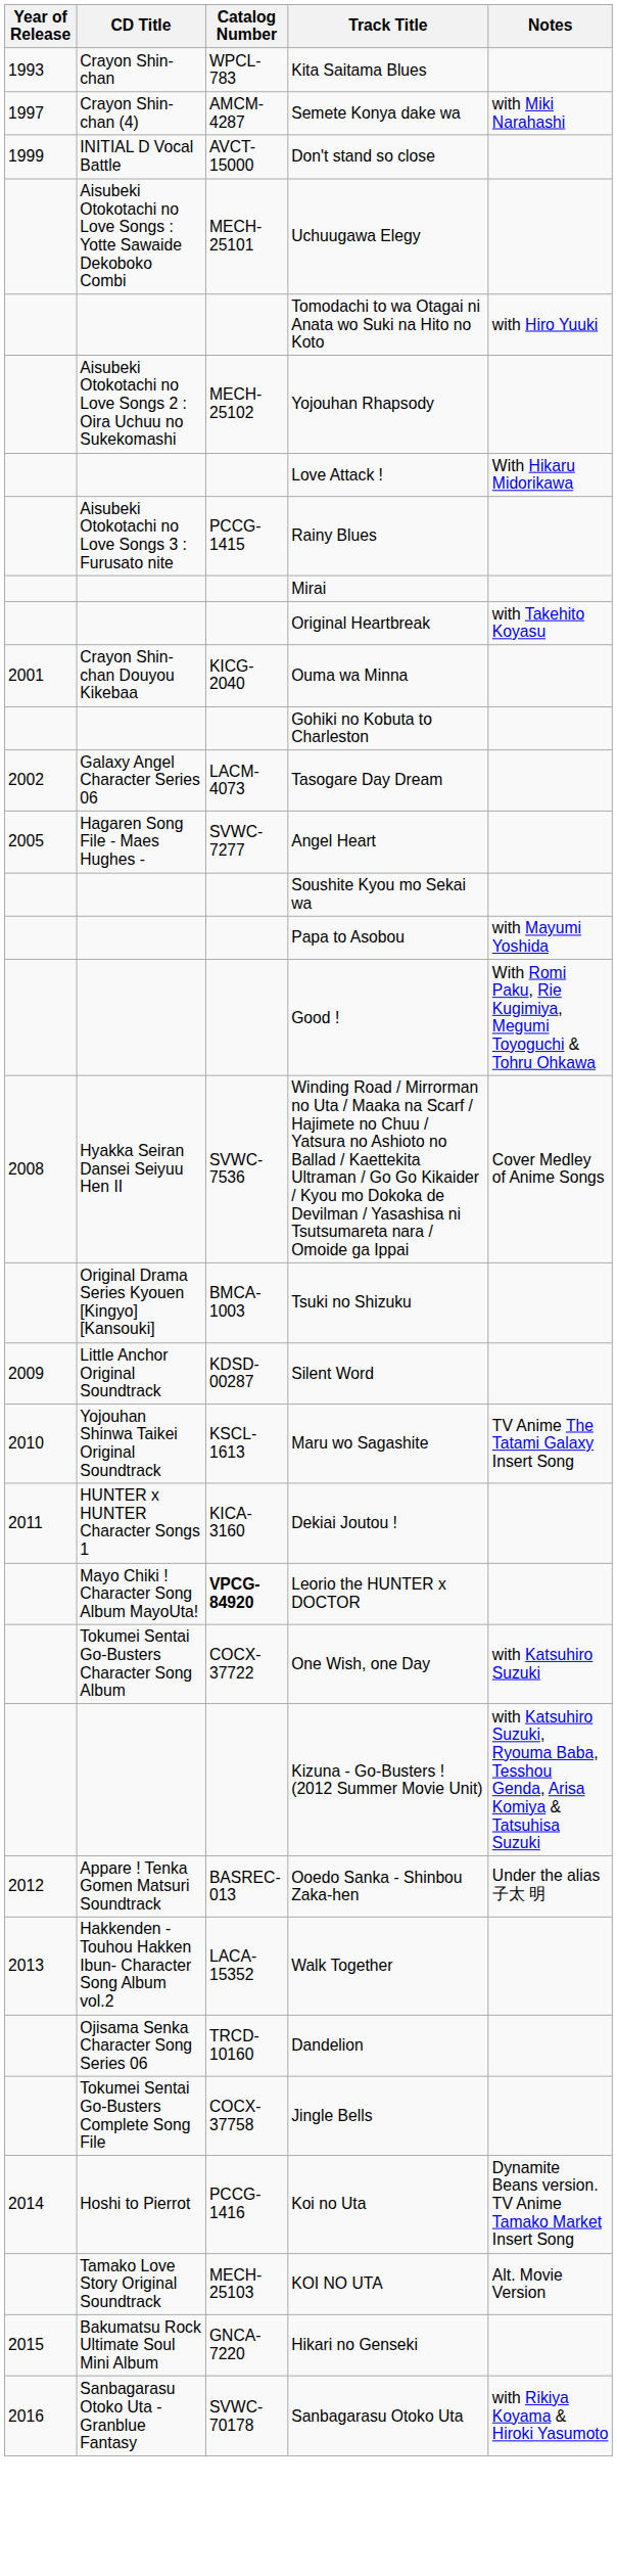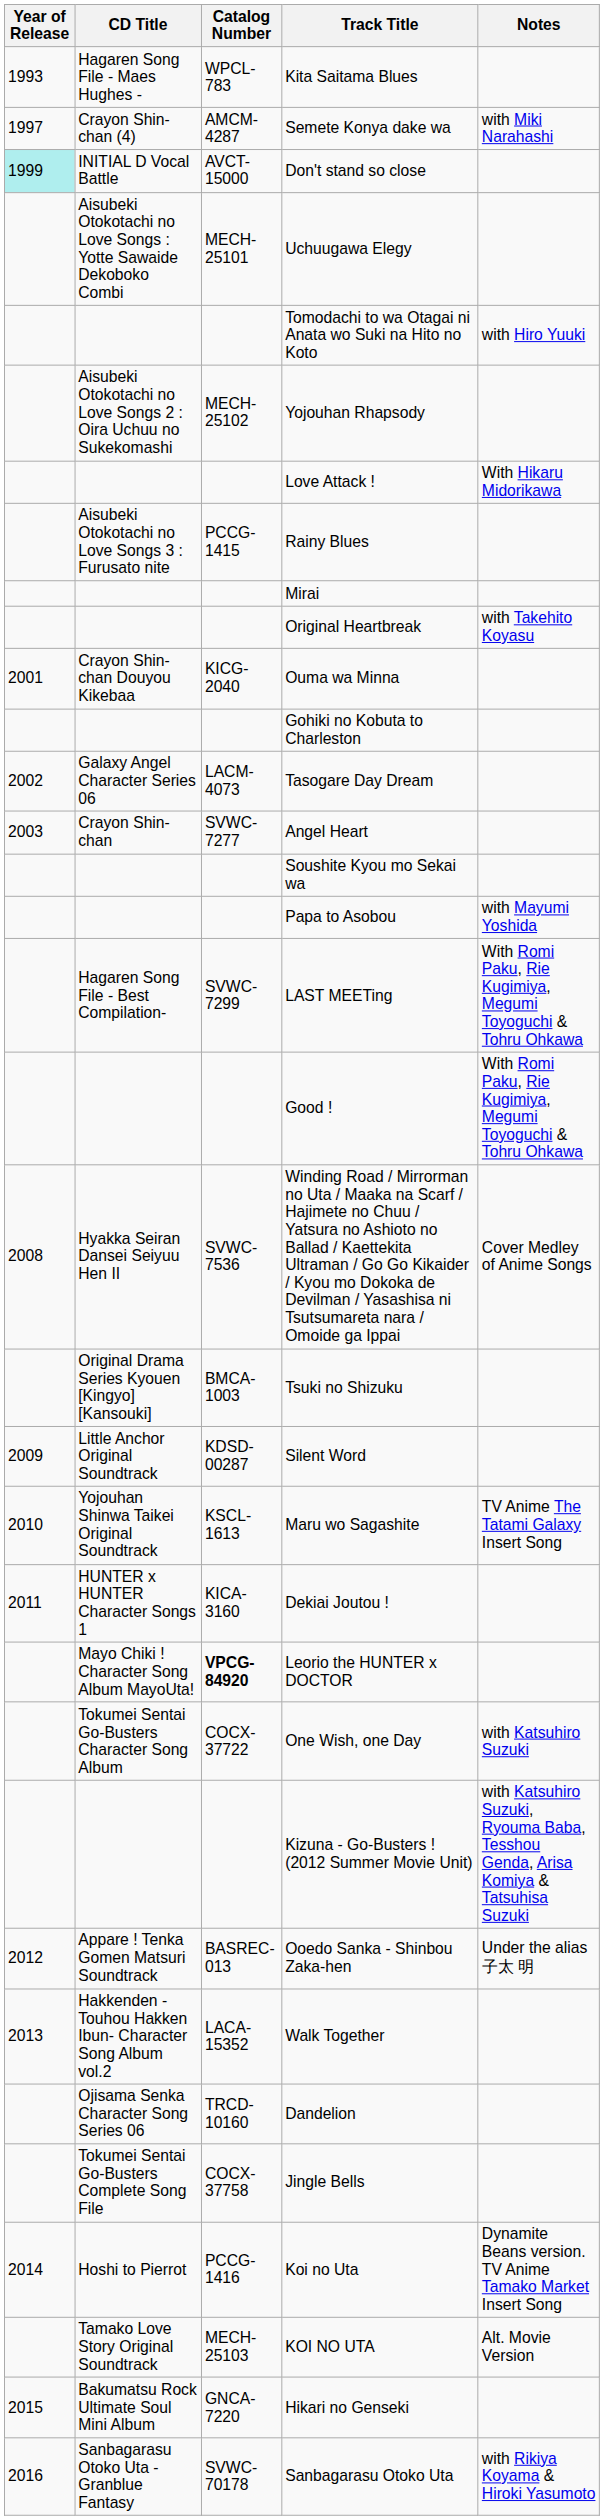Kita Saitama Blues | CD Title: Crayon Shin-chan -> Hagaren Song File - Maes Hughes -
Don't stand so close | Year of Release: no background -> paleturquoise background
Angel Heart | Year of Release: 2005 -> 2003
Angel Heart | CD Title: Hagaren Song File - Maes Hughes - -> Crayon Shin-chan
+ row: Hagaren Song File - Best Compilation- | SVWC-7299 | LAST MEETing | With Romi Paku, Rie Kugimiya, Megumi Toyoguchi & Tohru Ohkawa
